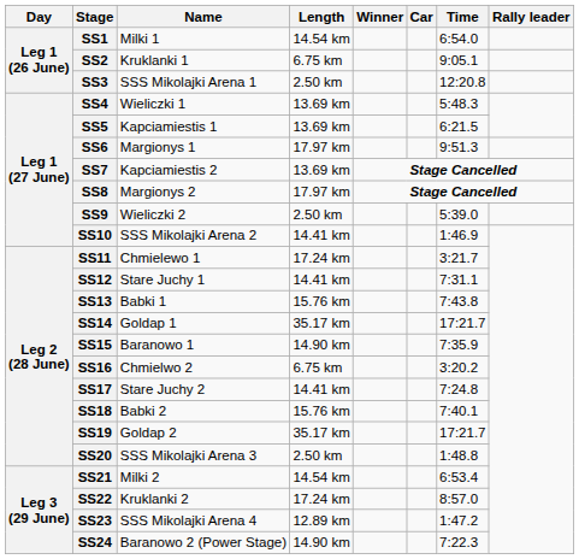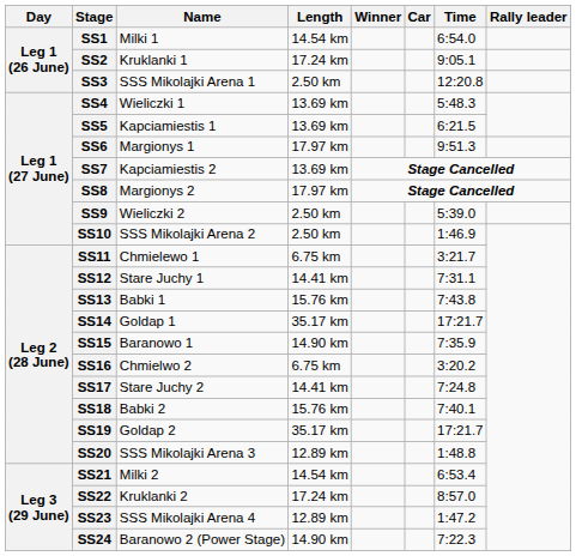SS2 | Length: 6.75 km -> 17.24 km
SS10 | Length: 14.41 km -> 2.50 km
SS11 | Length: 17.24 km -> 6.75 km
SS20 | Length: 2.50 km -> 12.89 km
